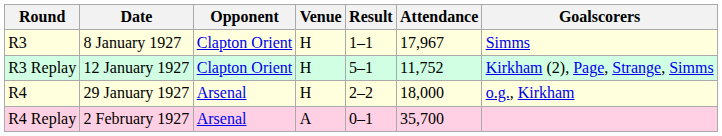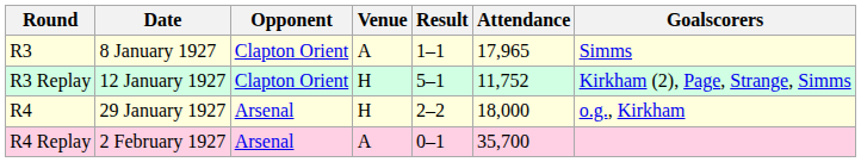R3 | Venue: H -> A
R3 | Attendance: 17,967 -> 17,965
